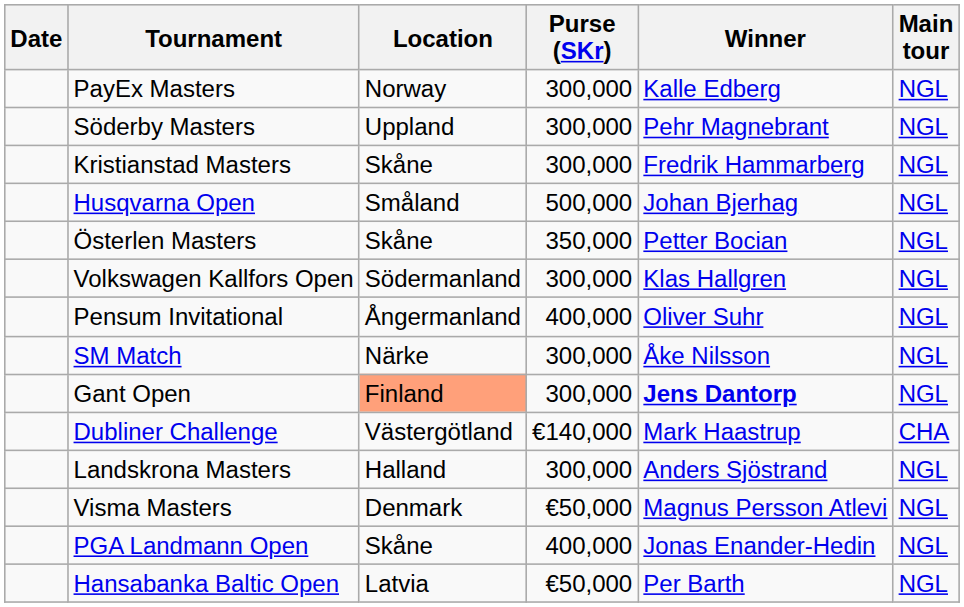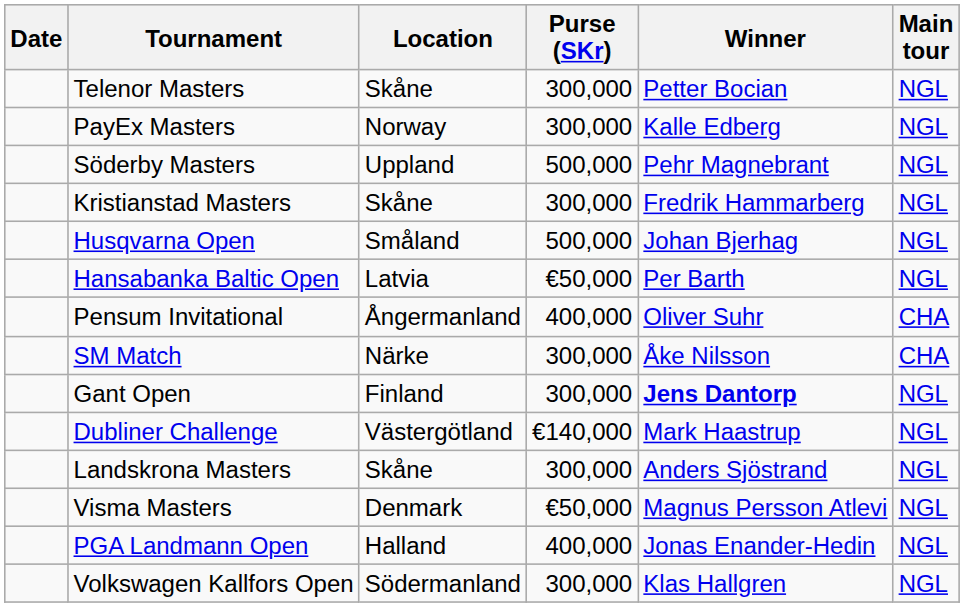+ row: Telenor Masters | Skåne | 300,000 | Petter Bocian | NGL
Söderby Masters | Purse (SKr): 300,000 -> 500,000
- row: Österlen Masters | Skåne | 350,000 | Petter Bocian | NGL
rows swapped: Hansabanka Baltic Open <-> Volkswagen Kallfors Open
Pensum Invitational | Main tour: NGL -> CHA
SM Match | Main tour: NGL -> CHA
Gant Open | Location: lightsalmon background -> no background
Dubliner Challenge | Main tour: CHA -> NGL
Landskrona Masters | Location: Halland -> Skåne
PGA Landmann Open | Location: Skåne -> Halland
